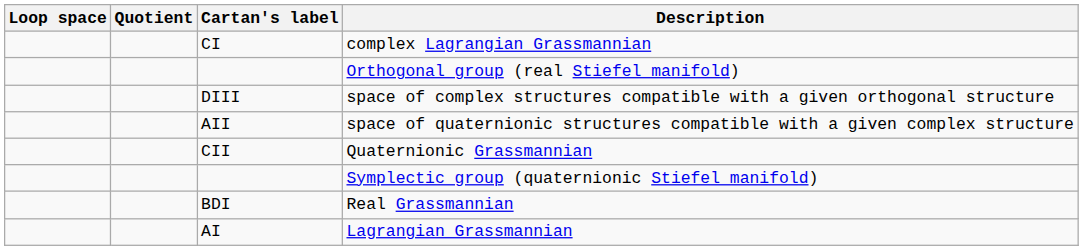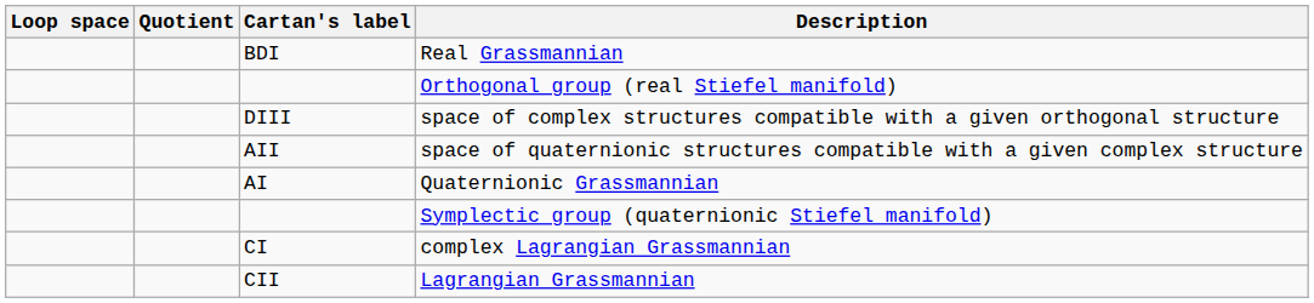rows swapped: Real Grassmannian <-> complex Lagrangian Grassmannian
Quaternionic Grassmannian | Cartan's label: CII -> AI
Lagrangian Grassmannian | Cartan's label: AI -> CII
